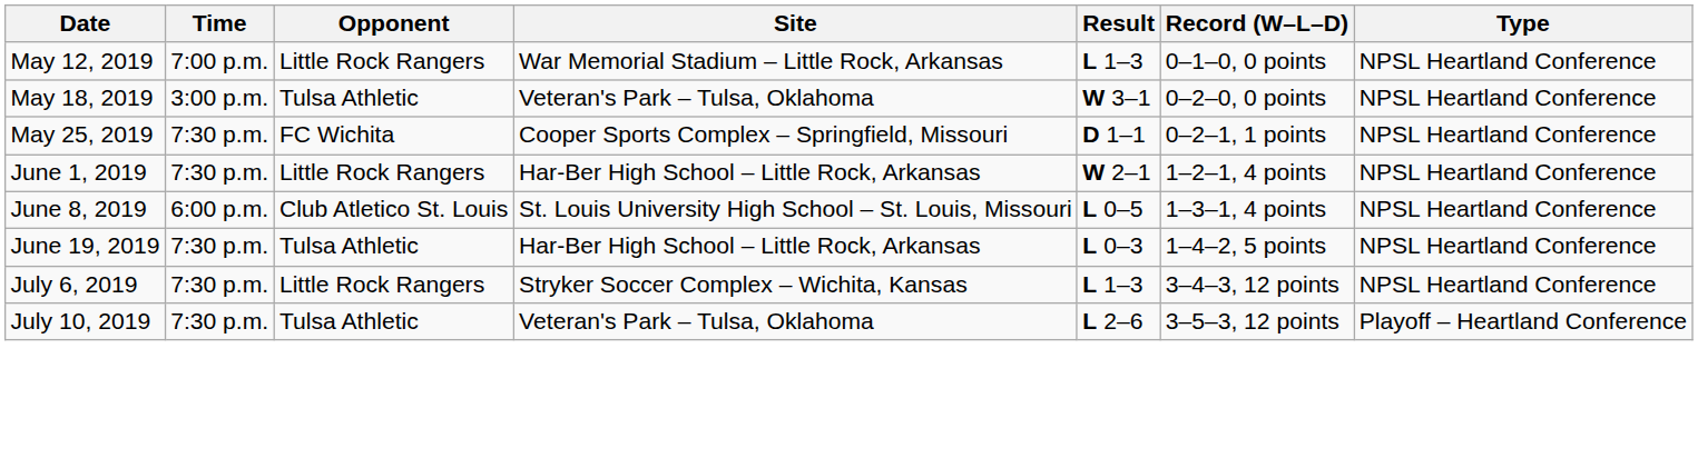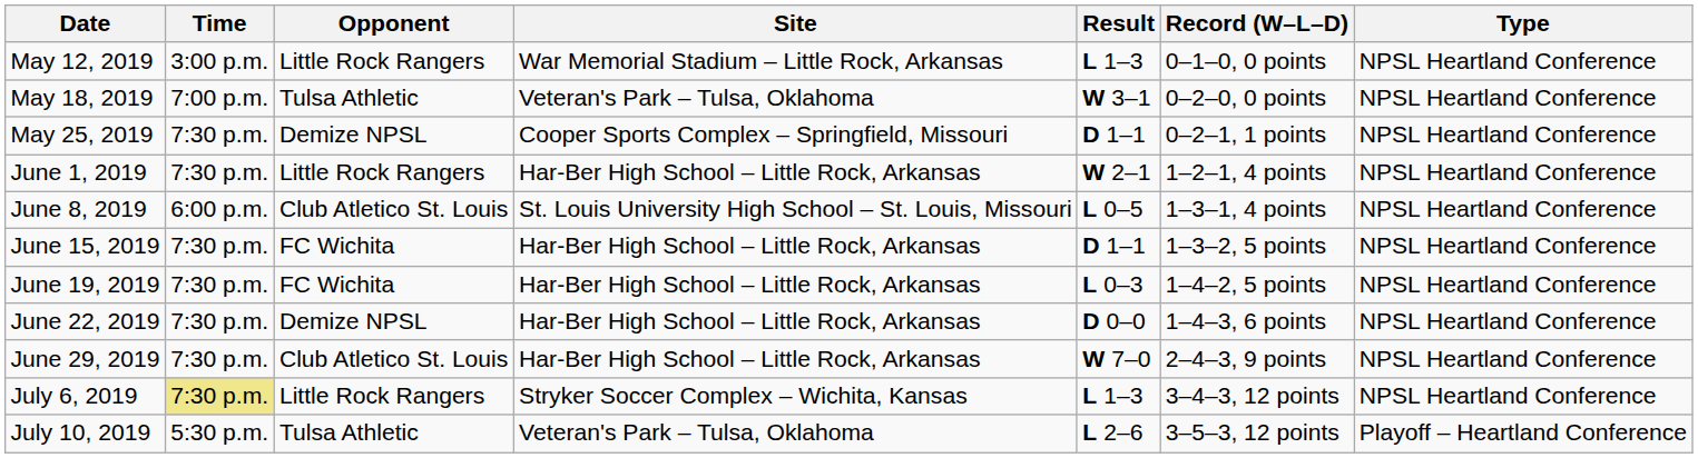May 12, 2019 | Time: 7:00 p.m. -> 3:00 p.m.
May 18, 2019 | Time: 3:00 p.m. -> 7:00 p.m.
May 25, 2019 | Opponent: FC Wichita -> Demize NPSL
+ row: June 15, 2019 | 7:30 p.m. | FC Wichita | Har-Ber High School – Little Rock, Arkansas | D 1–1 | 1–3–2, 5 points | NPSL Heartland Conference
June 19, 2019 | Opponent: Tulsa Athletic -> FC Wichita
+ row: June 22, 2019 | 7:30 p.m. | Demize NPSL | Har-Ber High School – Little Rock, Arkansas | D 0–0 | 1–4–3, 6 points | NPSL Heartland Conference
+ row: June 29, 2019 | 7:30 p.m. | Club Atletico St. Louis | Har-Ber High School – Little Rock, Arkansas | W 7–0 | 2–4–3, 9 points | NPSL Heartland Conference
July 6, 2019 | Time: no background -> khaki background
July 10, 2019 | Time: 7:30 p.m. -> 5:30 p.m.
